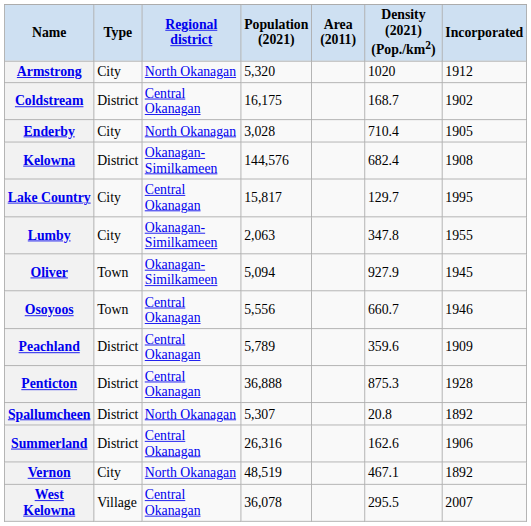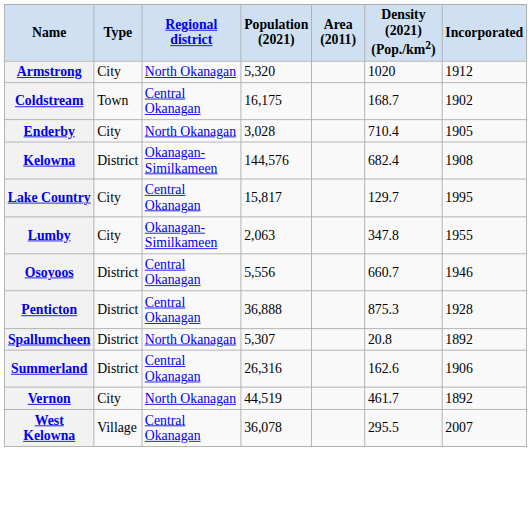Coldstream | Type: District -> Town
- row: Oliver | Town | Okanagan-Similkameen | 5,094 | 927.9 | 1945
Osoyoos | Type: Town -> District
- row: Peachland | District | Central Okanagan | 5,789 | 359.6 | 1909
Vernon | Population (2021): 48,519 -> 44,519
Vernon | Density (2021) (Pop./km2): 467.1 -> 461.7
